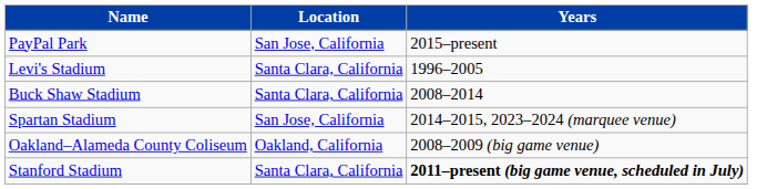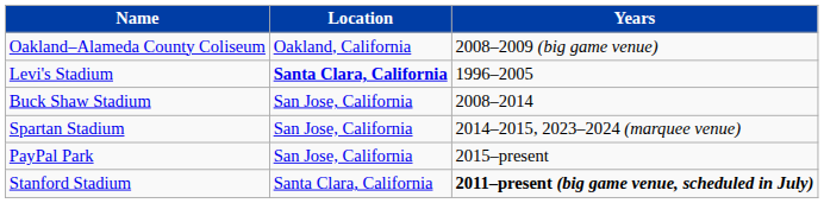rows swapped: PayPal Park <-> Oakland–Alameda County Coliseum
Levi's Stadium | Location: normal -> bold
Buck Shaw Stadium | Location: Santa Clara, California -> San Jose, California
